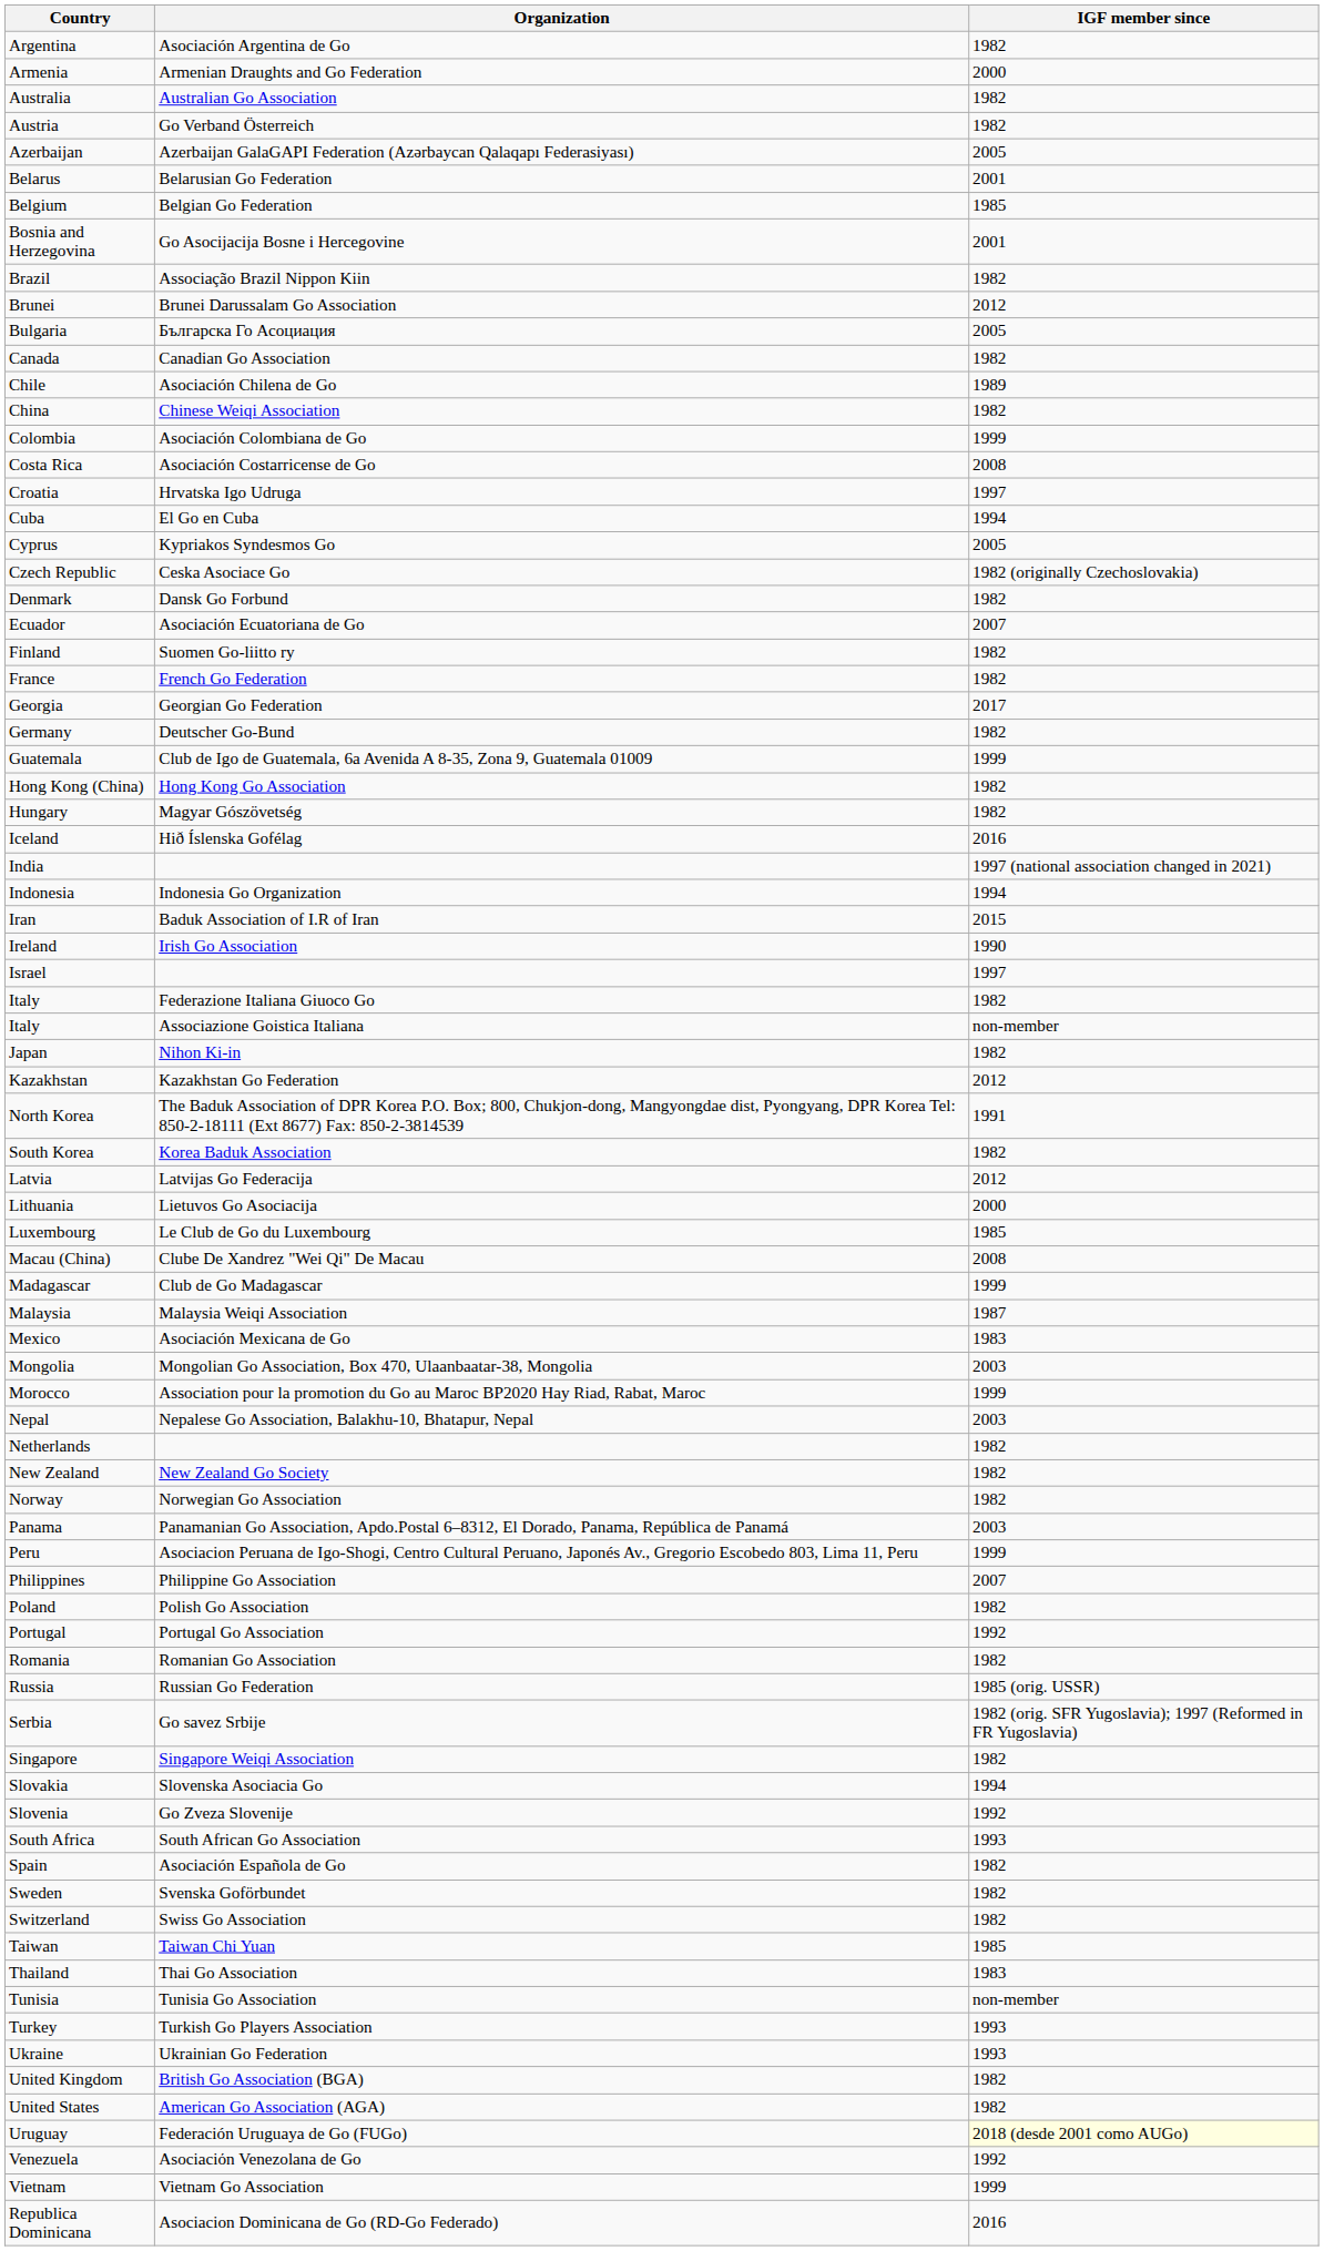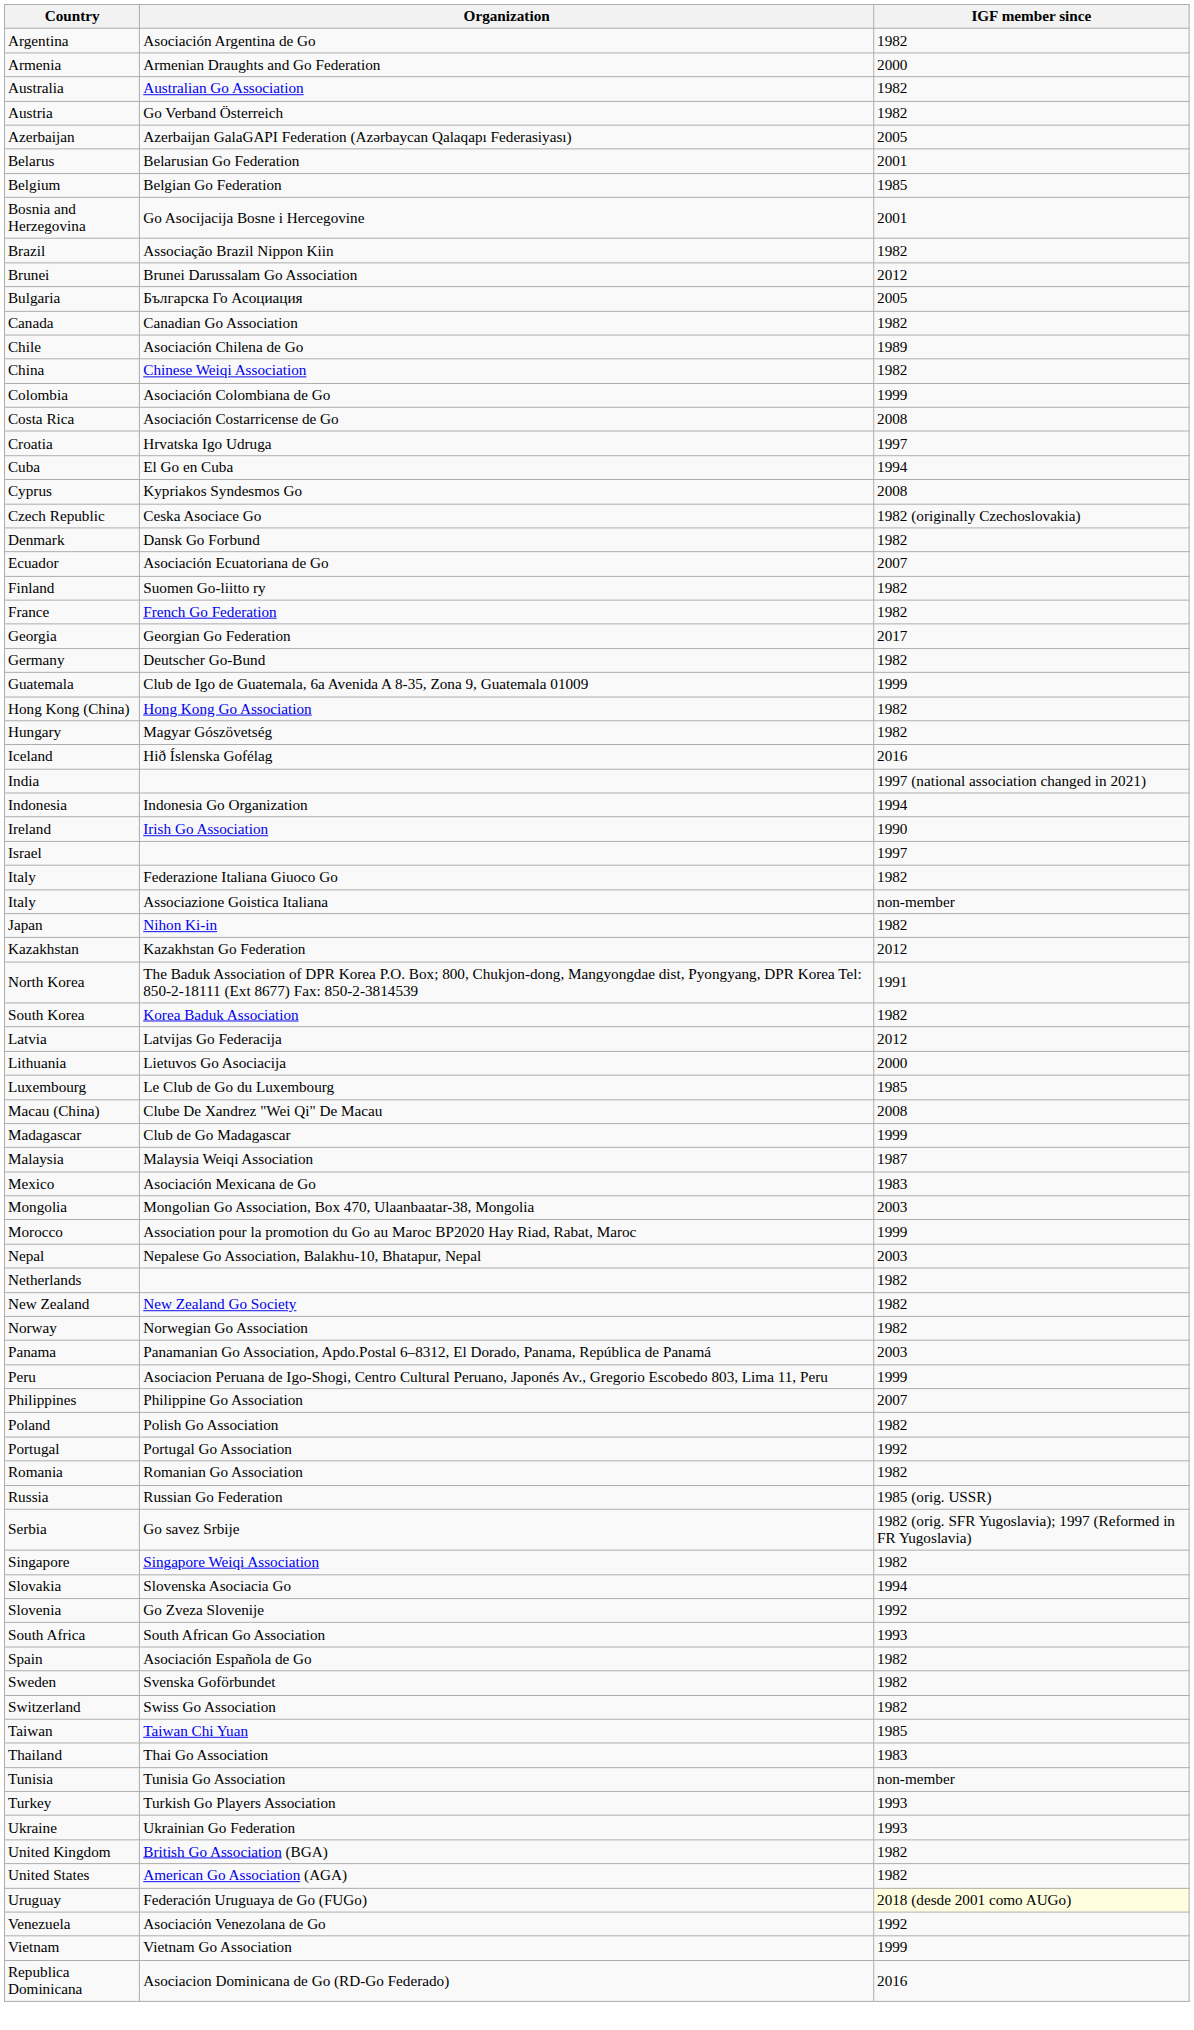Cyprus | IGF member since: 2005 -> 2008
- row: Iran | Baduk Association of I.R of Iran | 2015
